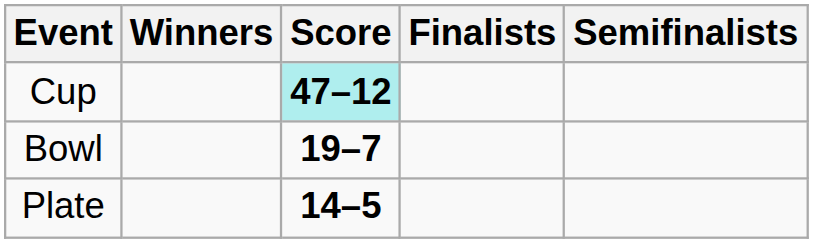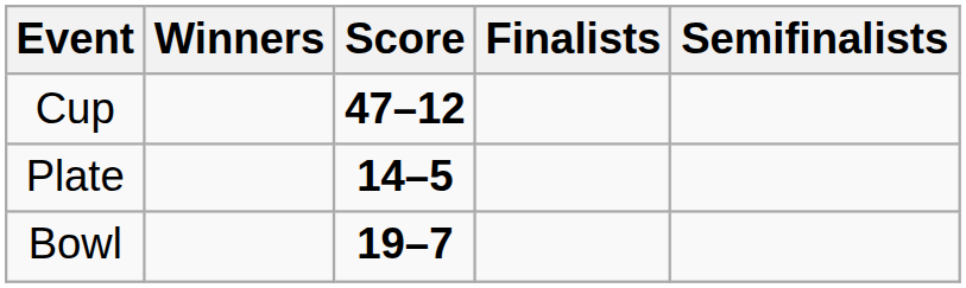Cup | Score: paleturquoise background -> no background
rows swapped: Plate <-> Bowl
